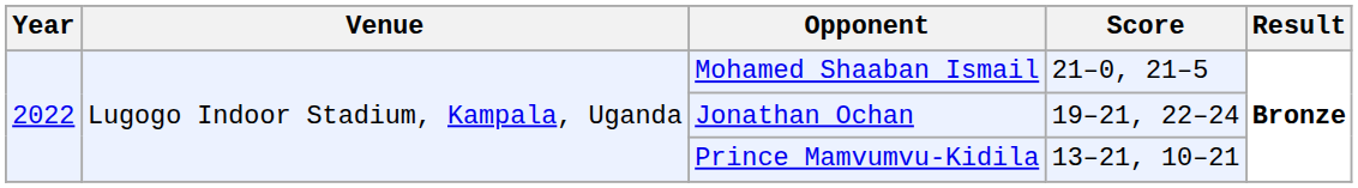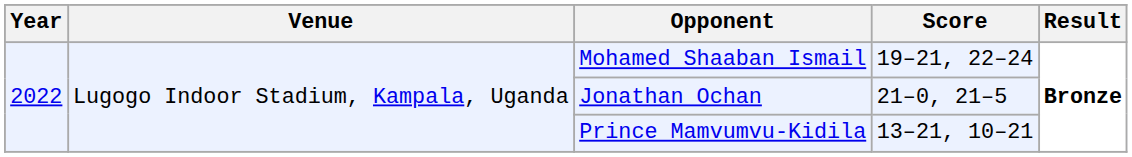Mohamed Shaaban Ismail | Score: 21–0, 21–5 -> 19–21, 22–24
Jonathan Ochan | Score: 19–21, 22–24 -> 21–0, 21–5
